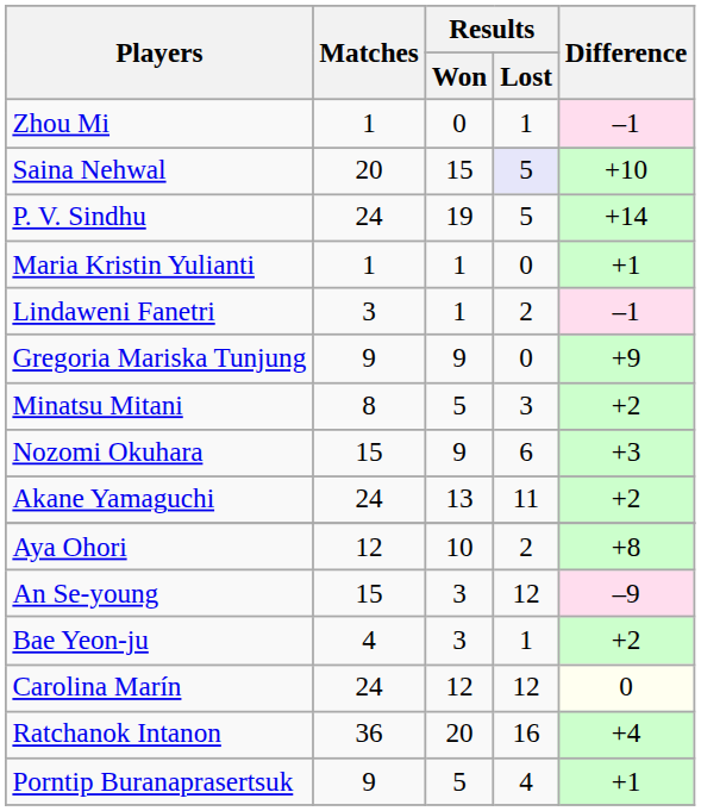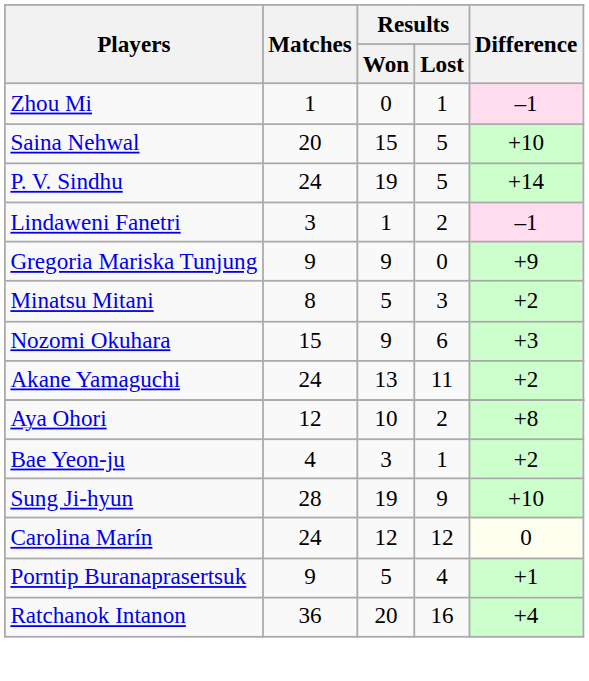Saina Nehwal | Results / Lost: lavender background -> no background
- row: Maria Kristin Yulianti | 1 | 1 | 0 | +1
- row: An Se-young | 15 | 3 | 12 | –9
+ row: Sung Ji-hyun | 28 | 19 | 9 | +10
rows swapped: Porntip Buranaprasertsuk <-> Ratchanok Intanon
